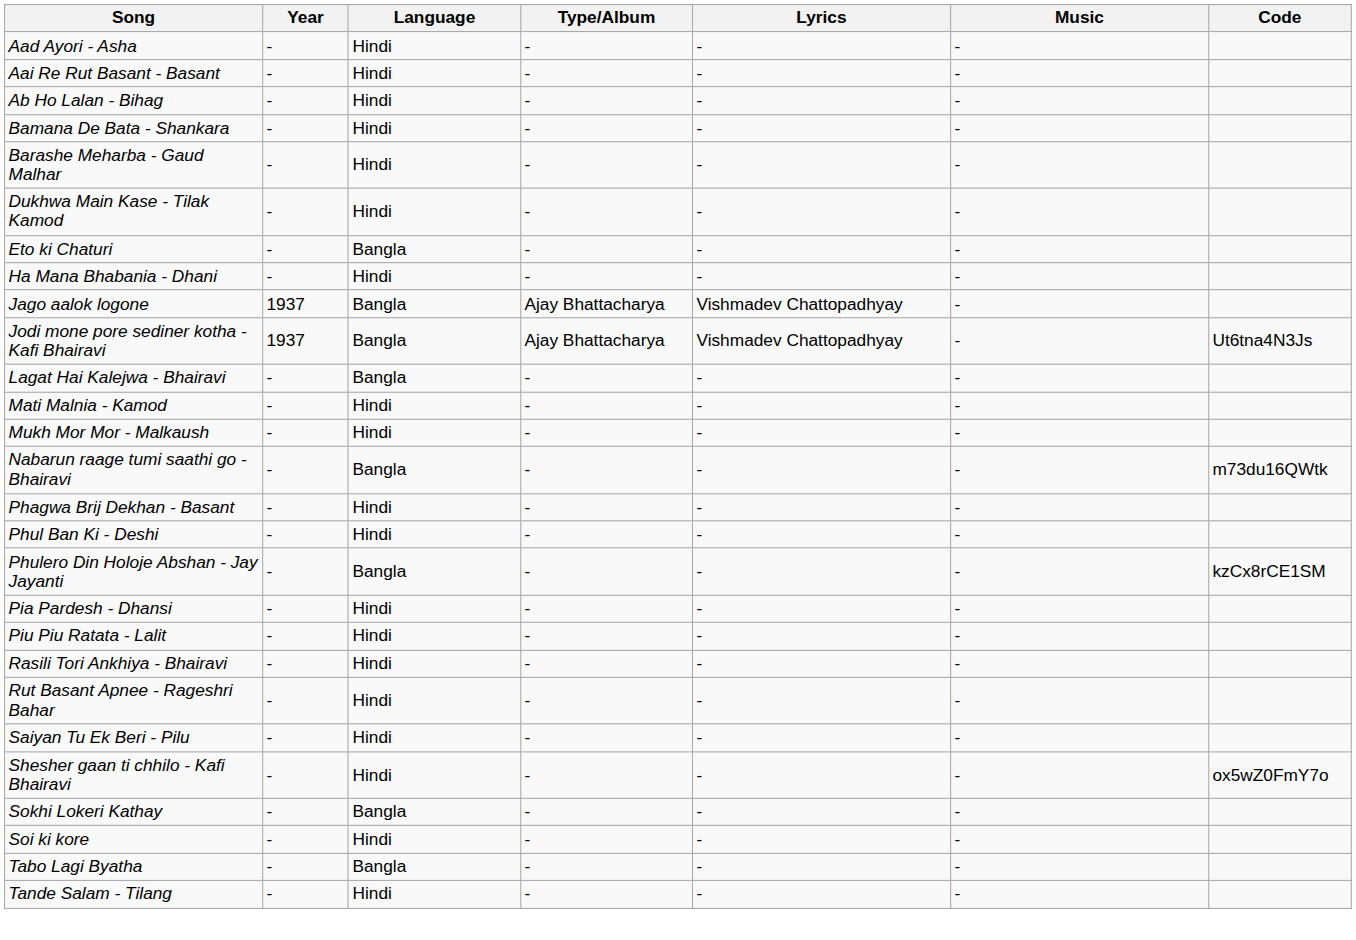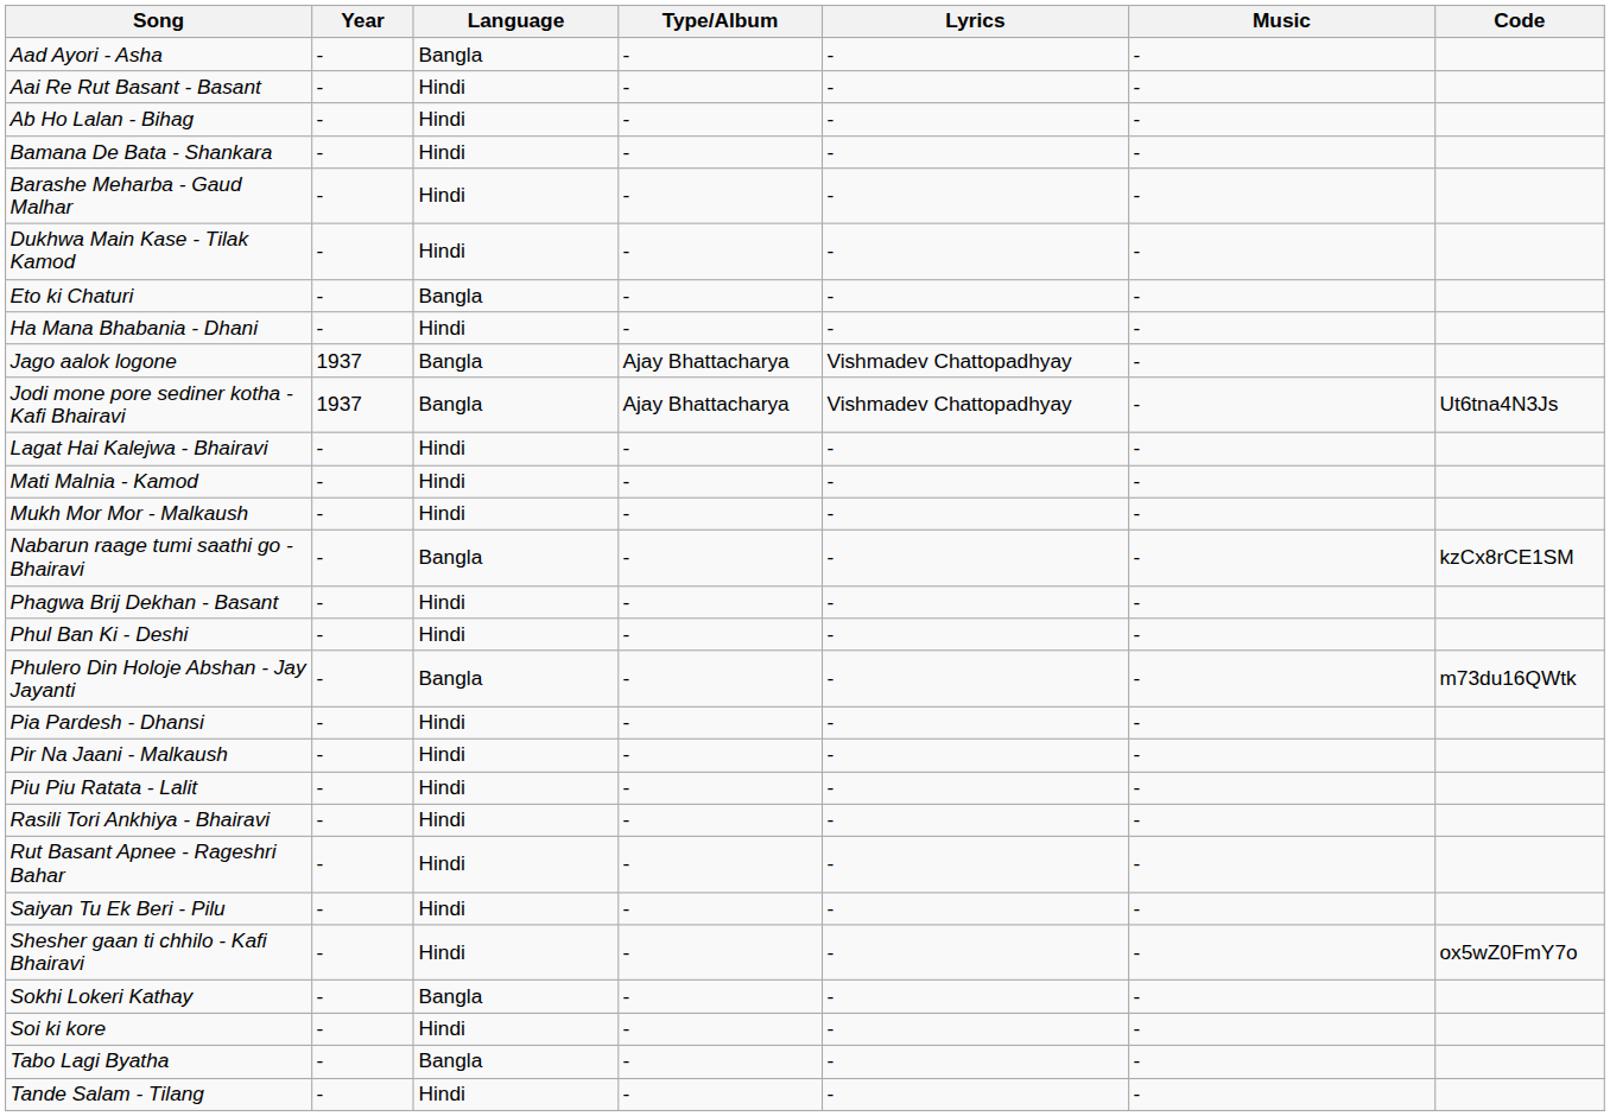Aad Ayori - Asha | Language: Hindi -> Bangla
Lagat Hai Kalejwa - Bhairavi | Language: Bangla -> Hindi
Nabarun raage tumi saathi go - Bhairavi | Code: m73du16QWtk -> kzCx8rCE1SM
Phulero Din Holoje Abshan - Jay Jayanti | Code: kzCx8rCE1SM -> m73du16QWtk
+ row: Pir Na Jaani - Malkaush | - | Hindi | - | - | -
